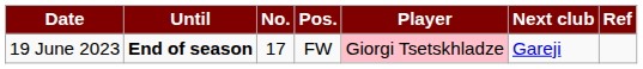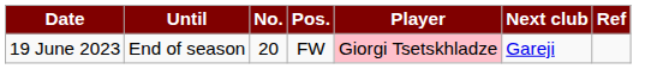19 June 2023 | Until: bold -> normal
19 June 2023 | No.: 17 -> 20
